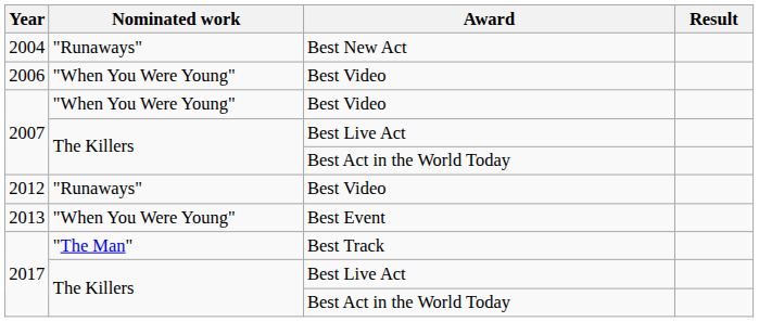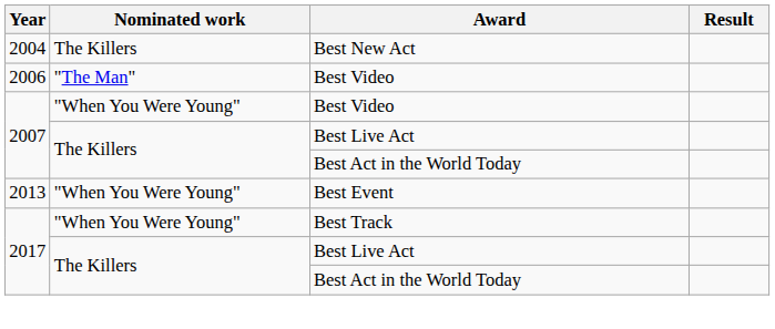2004 | Nominated work: "Runaways" -> The Killers
2006 | Nominated work: "When You Were Young" -> "The Man"
- row: 2012 | "Runaways" | Best Video
2017 / Best Track | Nominated work: "The Man" -> "When You Were Young"
